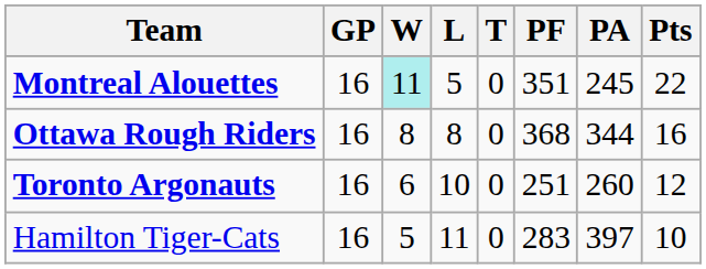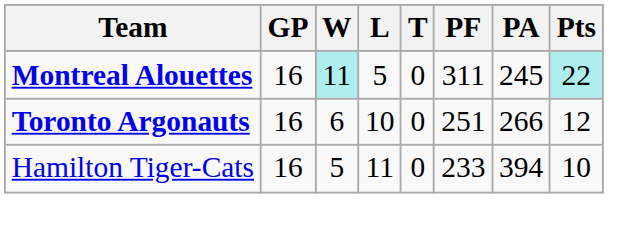Montreal Alouettes | PF: 351 -> 311
Montreal Alouettes | Pts: no background -> paleturquoise background
- row: Ottawa Rough Riders | 16 | 8 | 8 | 0 | 368 | 344 | 16
Toronto Argonauts | PA: 260 -> 266
Hamilton Tiger-Cats | PF: 283 -> 233
Hamilton Tiger-Cats | PA: 397 -> 394
